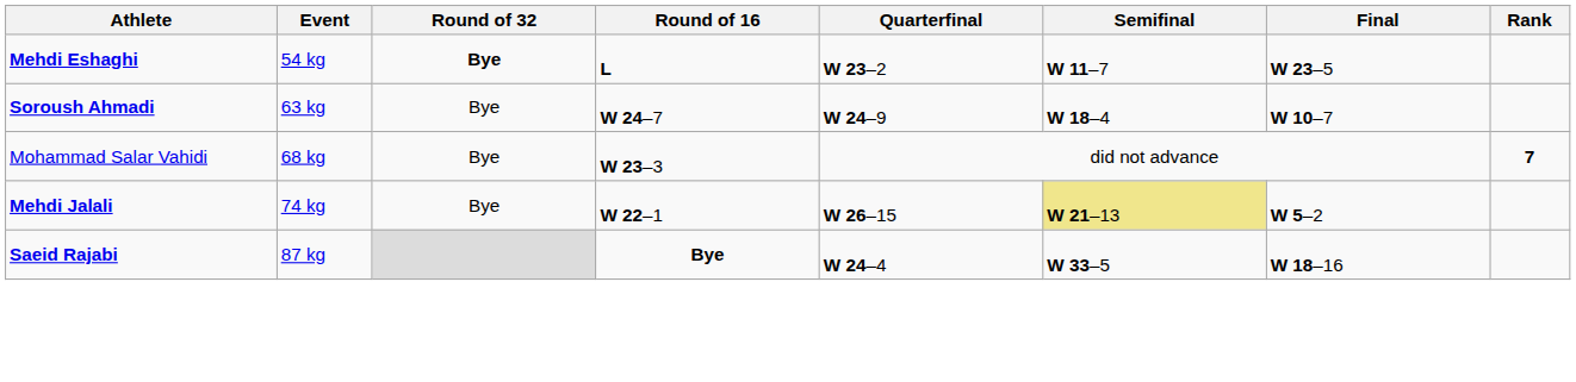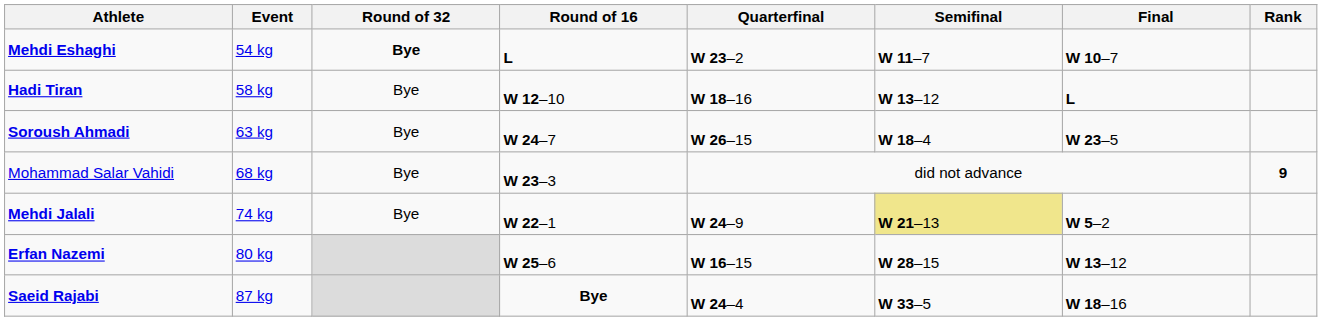Mehdi Eshaghi | Final: W 23–5 -> W 10–7
+ row: Hadi Tiran | 58 kg | Bye | W 12–10 | W 18–16 | W 13–12 | L
Soroush Ahmadi | Quarterfinal: W 24–9 -> W 26–15
Soroush Ahmadi | Final: W 10–7 -> W 23–5
Mohammad Salar Vahidi | Rank: 7 -> 9
Mehdi Jalali | Quarterfinal: W 26–15 -> W 24–9
+ row: Erfan Nazemi | 80 kg | W 25–6 | W 16–15 | W 28–15 | W 13–12
